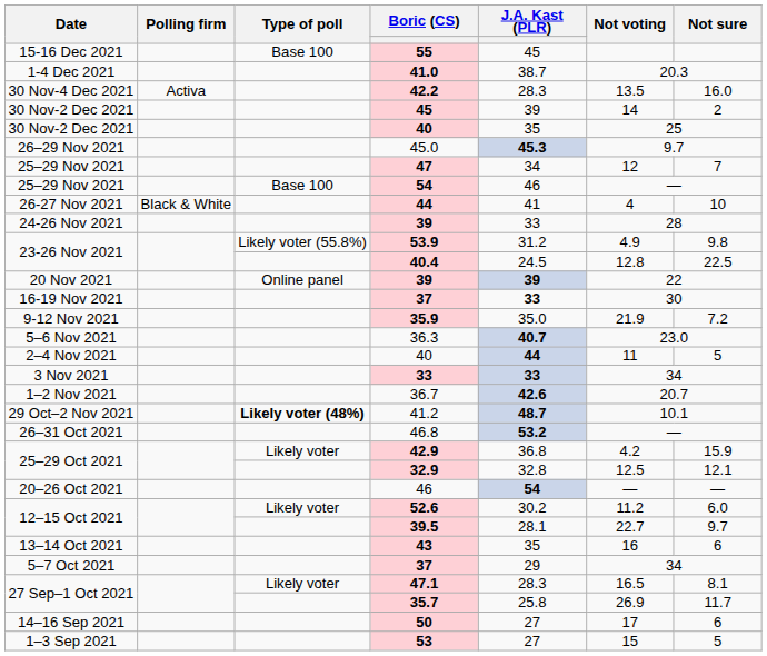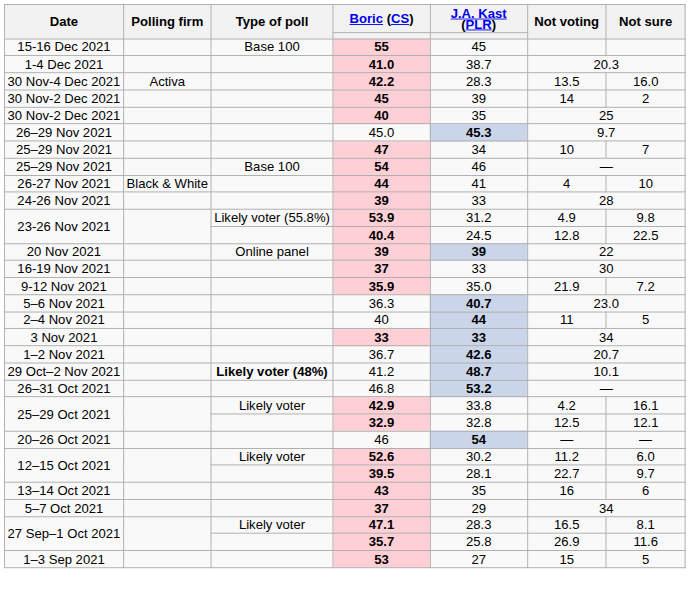47 | Not voting: 12 -> 10
16-19 Nov 2021 / 37 | J.A. Kast (PLR): bold -> normal
42.9 | J.A. Kast (PLR): 36.8 -> 33.8
42.9 | Not sure: 15.9 -> 16.1
35.7 | Not sure: 11.7 -> 11.6
- row: 14–16 Sep 2021 | 50 | 27 | 17 | 6
